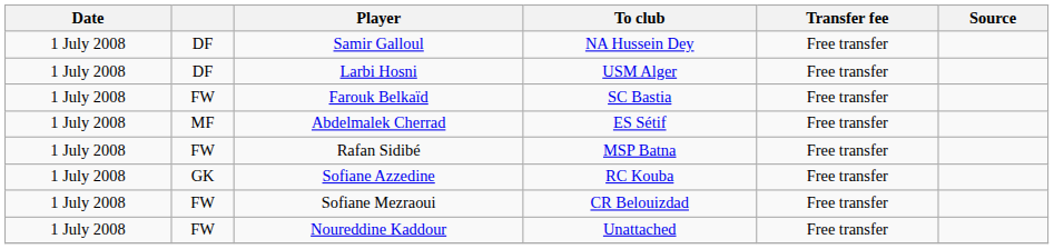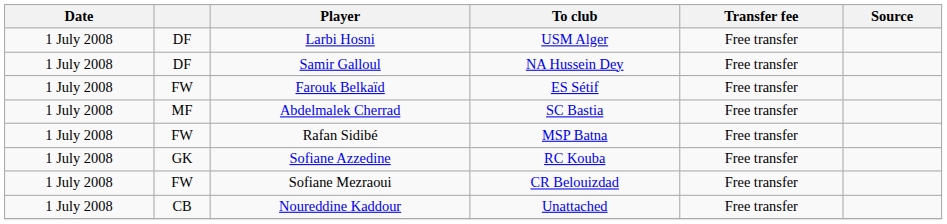rows swapped: Larbi Hosni <-> Samir Galloul
Farouk Belkaïd | To club: SC Bastia -> ES Sétif
Abdelmalek Cherrad | To club: ES Sétif -> SC Bastia
Noureddine Kaddour | column 2: FW -> CB
